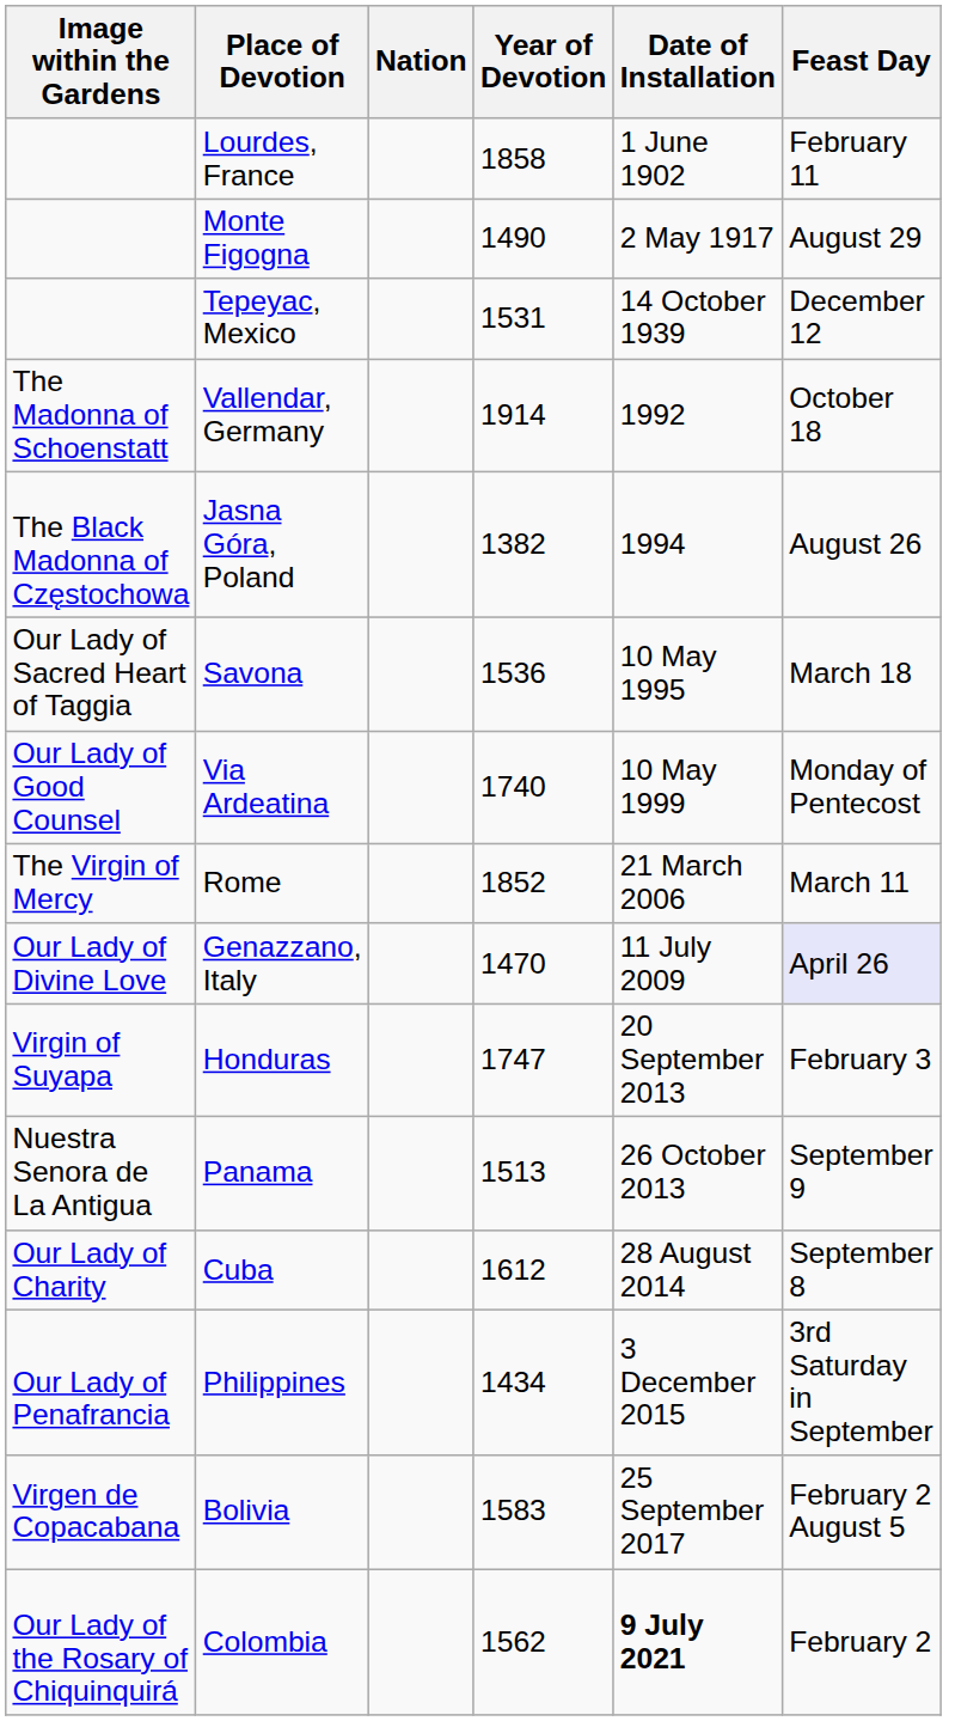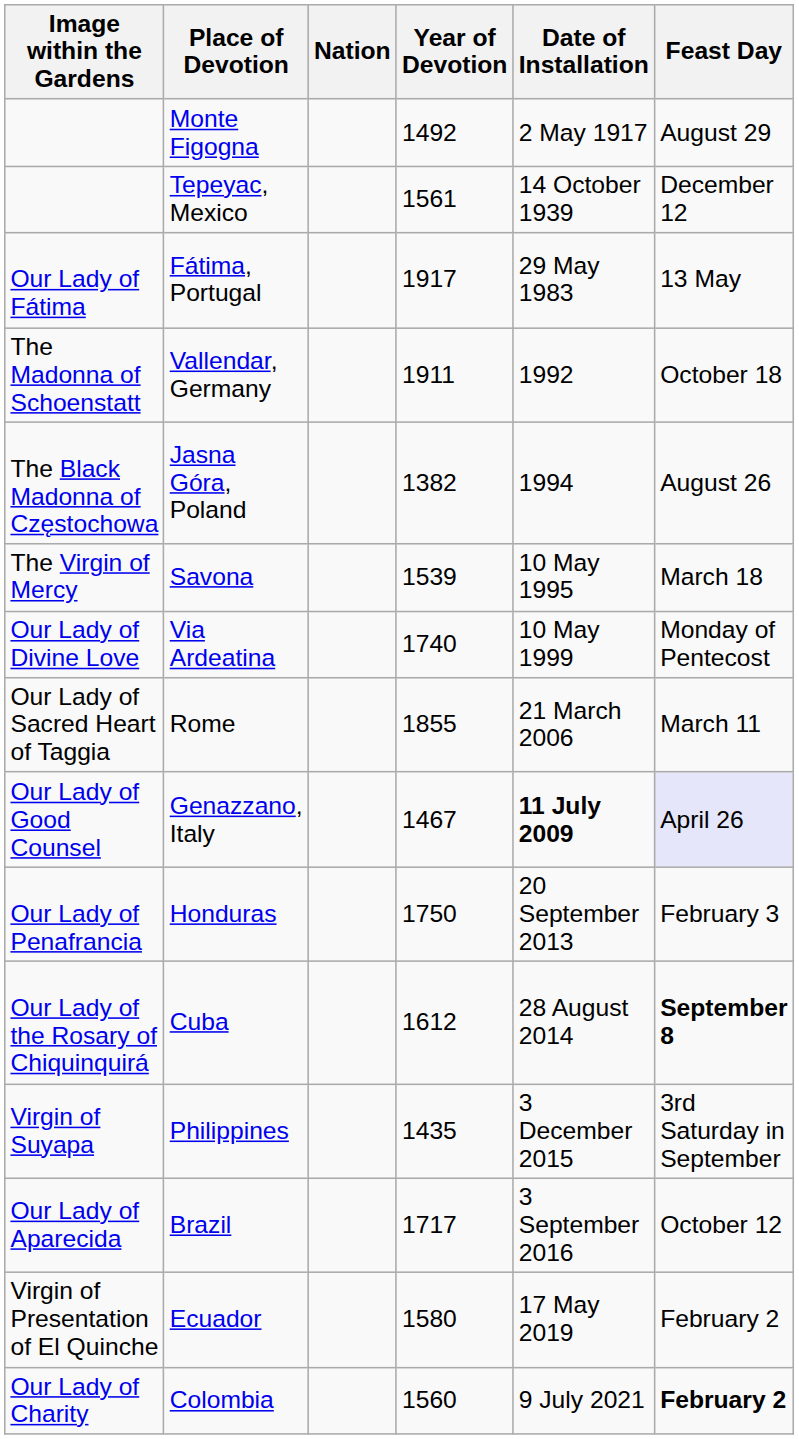- row: Lourdes, France | 1858 | 1 June 1902 | February 11
Monte Figogna | Year of Devotion: 1490 -> 1492
Tepeyac, Mexico | Year of Devotion: 1531 -> 1561
+ row: Our Lady of Fátima | Fátima, Portugal | 1917 | 29 May 1983 | 13 May
Vallendar, Germany | Year of Devotion: 1914 -> 1911
Savona | Image within the Gardens: Our Lady of Sacred Heart of Taggia -> The Virgin of Mercy
Savona | Year of Devotion: 1536 -> 1539
Via Ardeatina | Image within the Gardens: Our Lady of Good Counsel -> Our Lady of Divine Love
Rome | Image within the Gardens: The Virgin of Mercy -> Our Lady of Sacred Heart of Taggia
Rome | Year of Devotion: 1852 -> 1855
Genazzano, Italy | Image within the Gardens: Our Lady of Divine Love -> Our Lady of Good Counsel
Genazzano, Italy | Year of Devotion: 1470 -> 1467
Genazzano, Italy | Date of Installation: normal -> bold
Honduras | Image within the Gardens: Virgin of Suyapa -> Our Lady of Penafrancia
Honduras | Year of Devotion: 1747 -> 1750
- row: Nuestra Senora de La Antigua | Panama | 1513 | 26 October 2013 | September 9
Cuba | Image within the Gardens: Our Lady of Charity -> Our Lady of the Rosary of Chiquinquirá
Cuba | Feast Day: normal -> bold
Philippines | Image within the Gardens: Our Lady of Penafrancia -> Virgin of Suyapa
Philippines | Year of Devotion: 1434 -> 1435
+ row: Our Lady of Aparecida | Brazil | 1717 | 3 September 2016 | October 12
- row: Virgen de Copacabana | Bolivia | 1583 | 25 September 2017 | February 2 August 5
+ row: Virgin of Presentation of El Quinche | Ecuador | 1580 | 17 May 2019 | February 2
Colombia | Image within the Gardens: Our Lady of the Rosary of Chiquinquirá -> Our Lady of Charity
Colombia | Year of Devotion: 1562 -> 1560
Colombia | Date of Installation: bold -> normal
Colombia | Feast Day: normal -> bold
